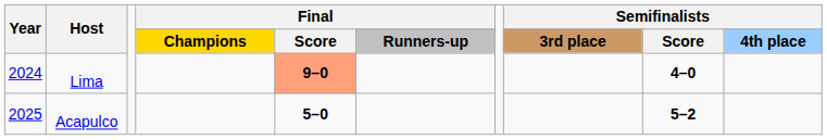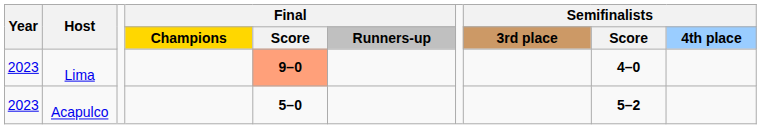Lima | Year: 2024 -> 2023
Acapulco | Year: 2025 -> 2023
